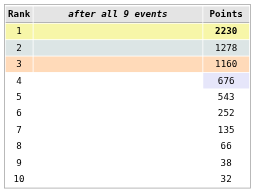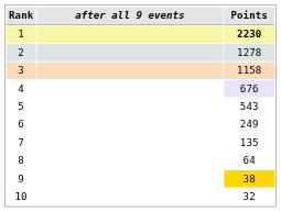3 | Points: 1160 -> 1158
6 | Points: 252 -> 249
8 | Points: 66 -> 64
9 | Points: no background -> gold background
